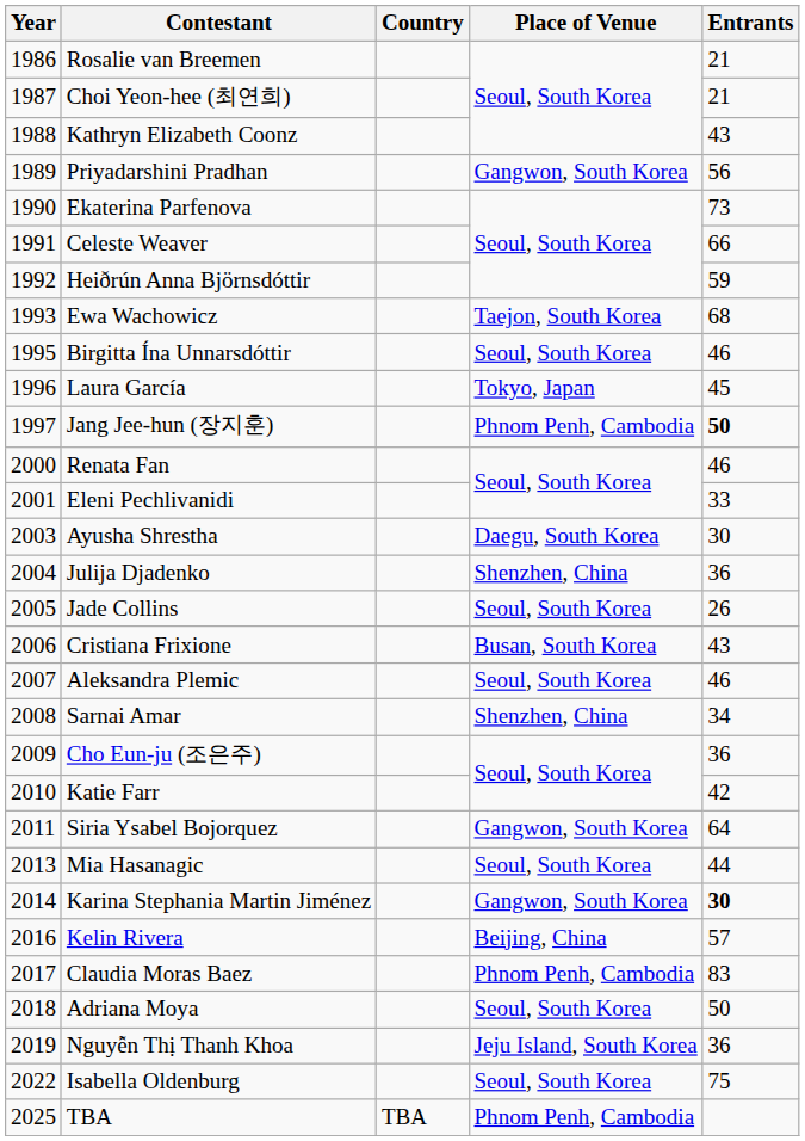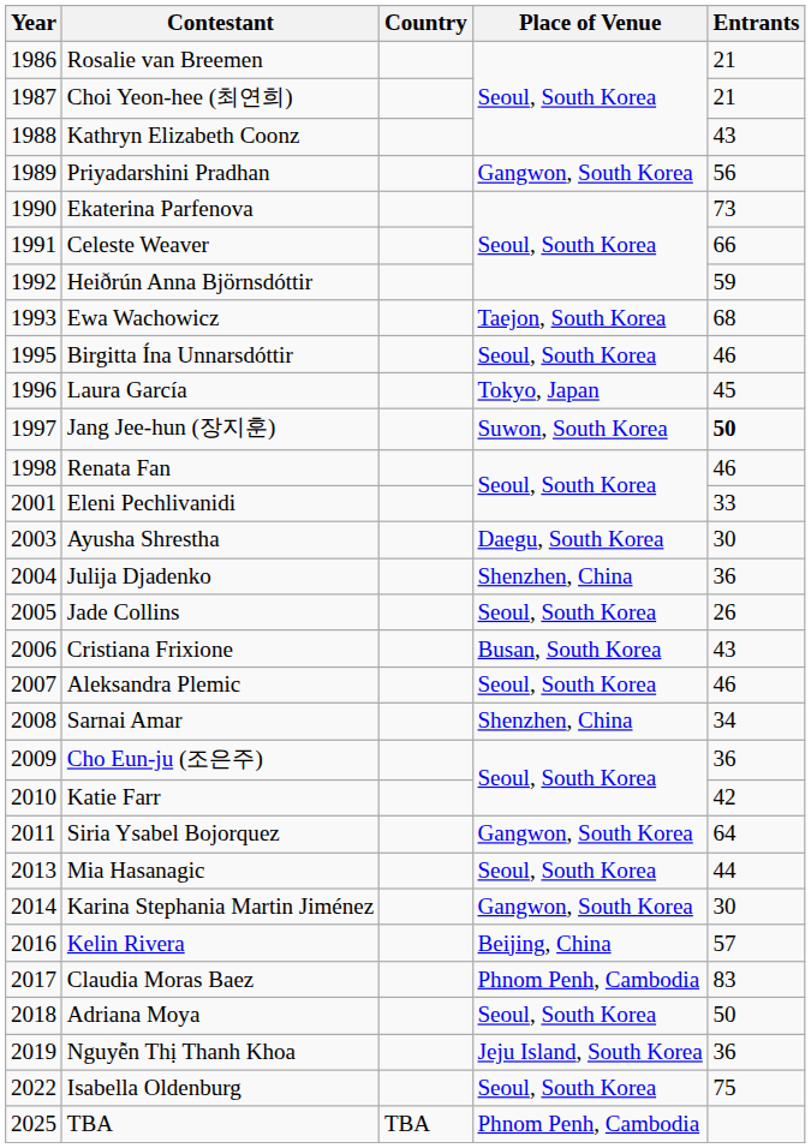Jang Jee-hun (장지훈) | Place of Venue: Phnom Penh, Cambodia -> Suwon, South Korea
Renata Fan | Year: 2000 -> 1998
Karina Stephania Martin Jiménez | Entrants: bold -> normal
